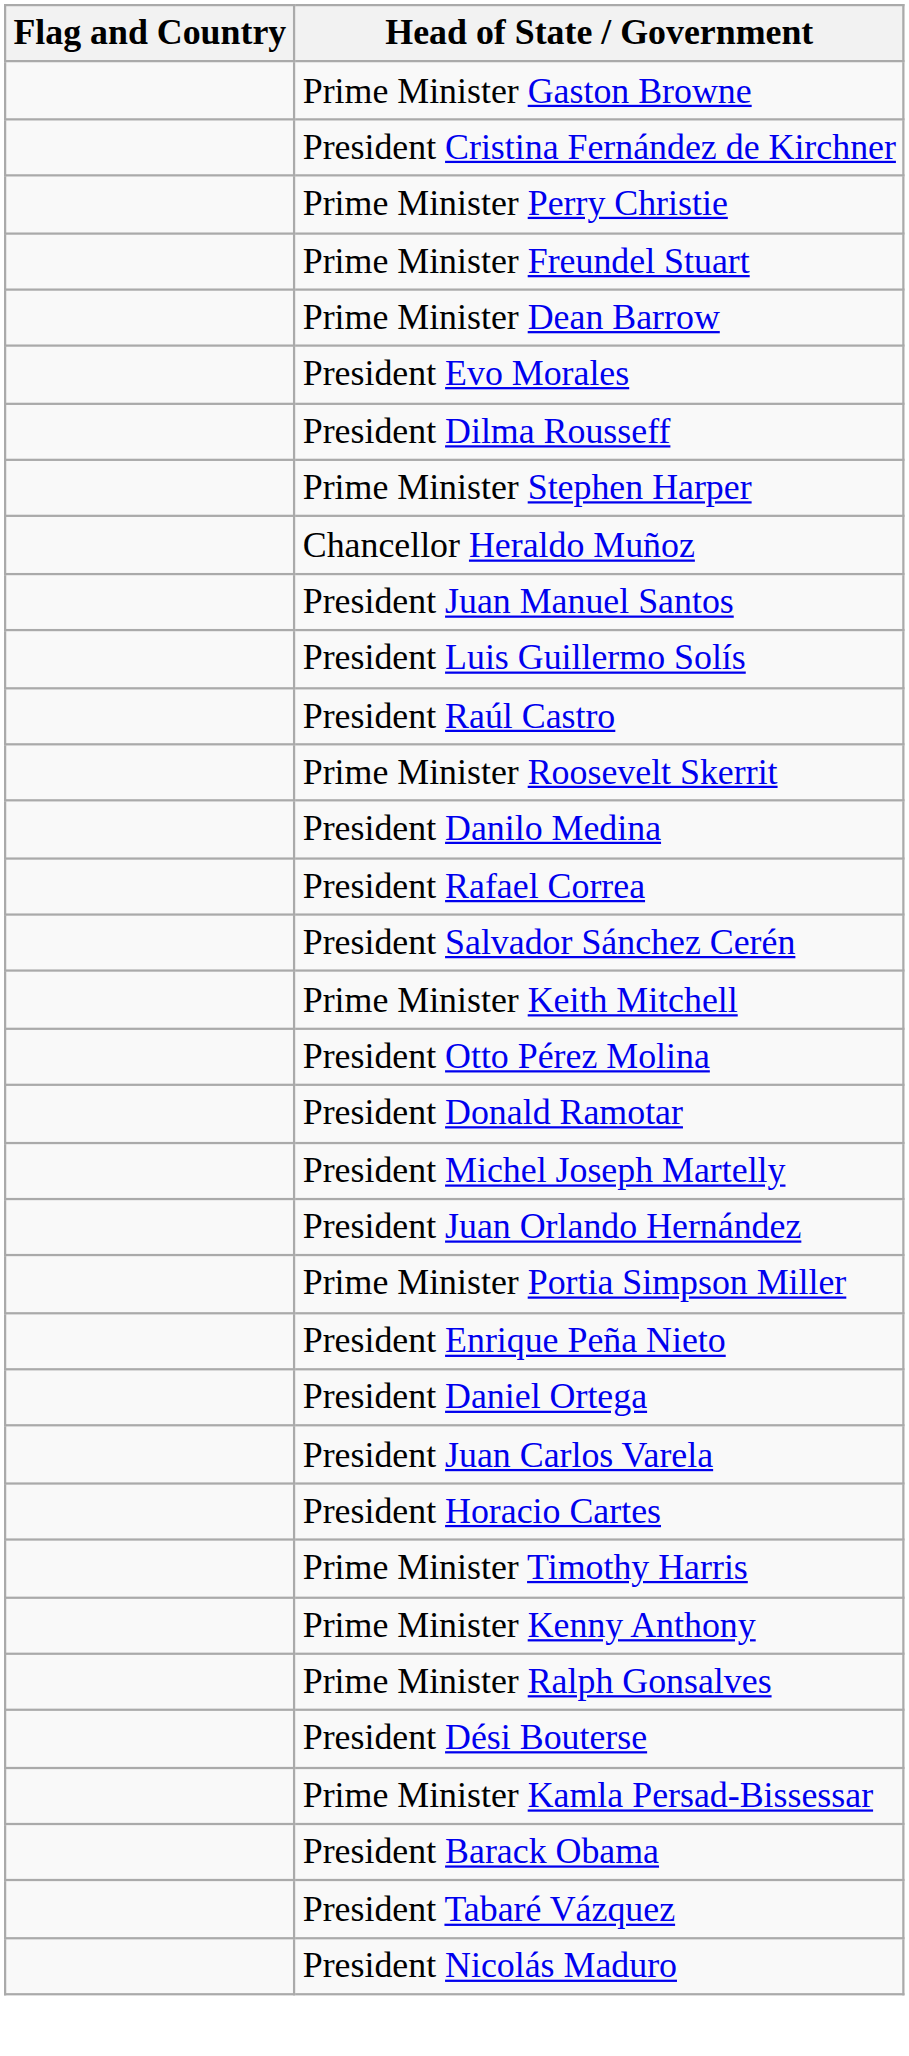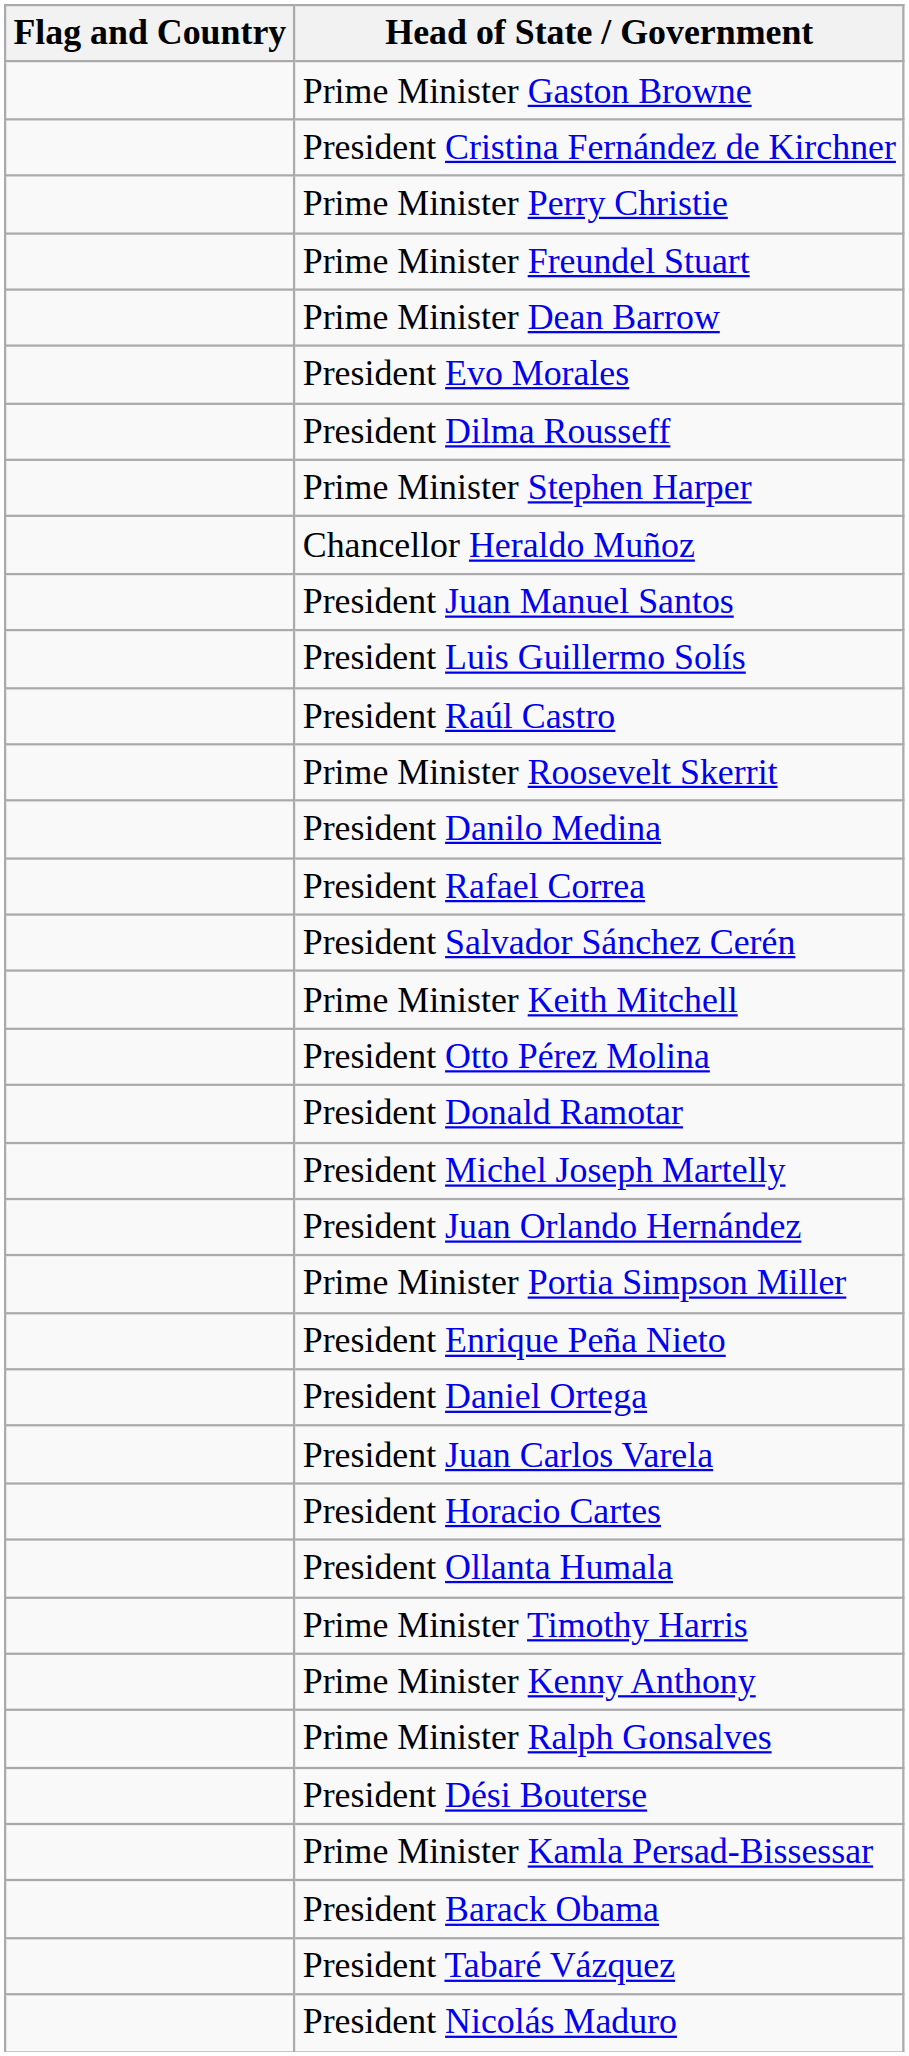+ row: President Ollanta Humala
